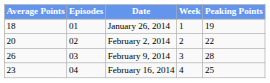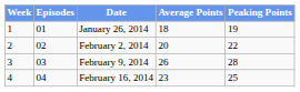columns swapped: Week <-> Average Points
